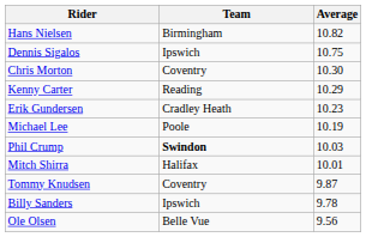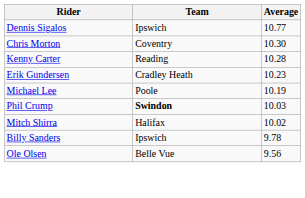- row: Hans Nielsen | Birmingham | 10.82
Dennis Sigalos | Average: 10.75 -> 10.77
Kenny Carter | Average: 10.29 -> 10.28
Mitch Shirra | Average: 10.01 -> 10.02
- row: Tommy Knudsen | Coventry | 9.87
